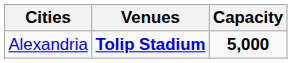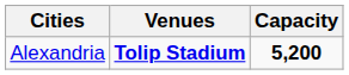Alexandria | Capacity: 5,000 -> 5,200
